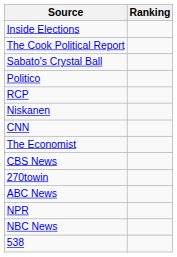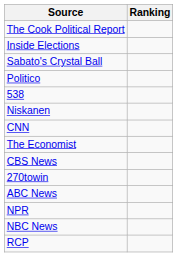rows swapped: The Cook Political Report <-> Inside Elections
rows swapped: RCP <-> 538
